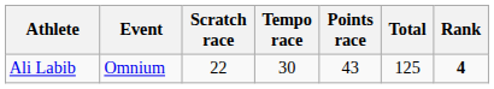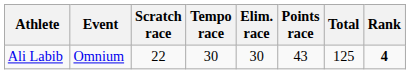+ column: Elim. race | 30
